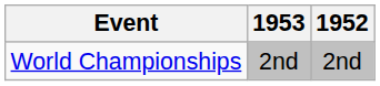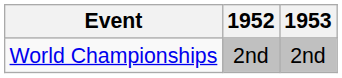columns swapped: 1952 <-> 1953
